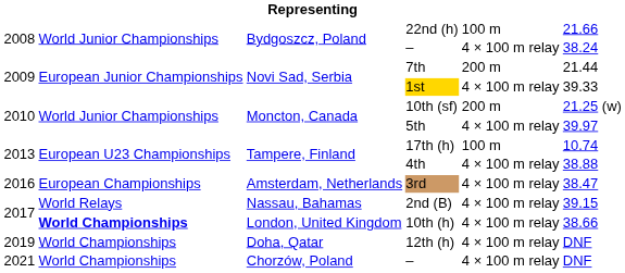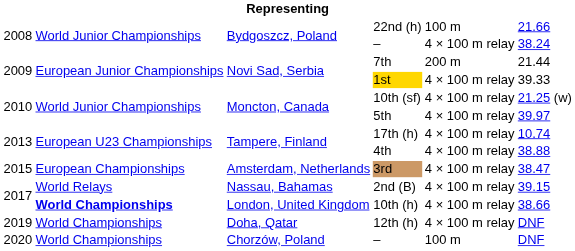10th (sf) | column 5: 200 m -> 4 × 100 m relay
17th (h) | column 5: 100 m -> 4 × 100 m relay
3rd | column 1: 2016 -> 2015
Chorzów, Poland / – | column 1: 2021 -> 2020
Chorzów, Poland / – | column 5: 4 × 100 m relay -> 100 m
